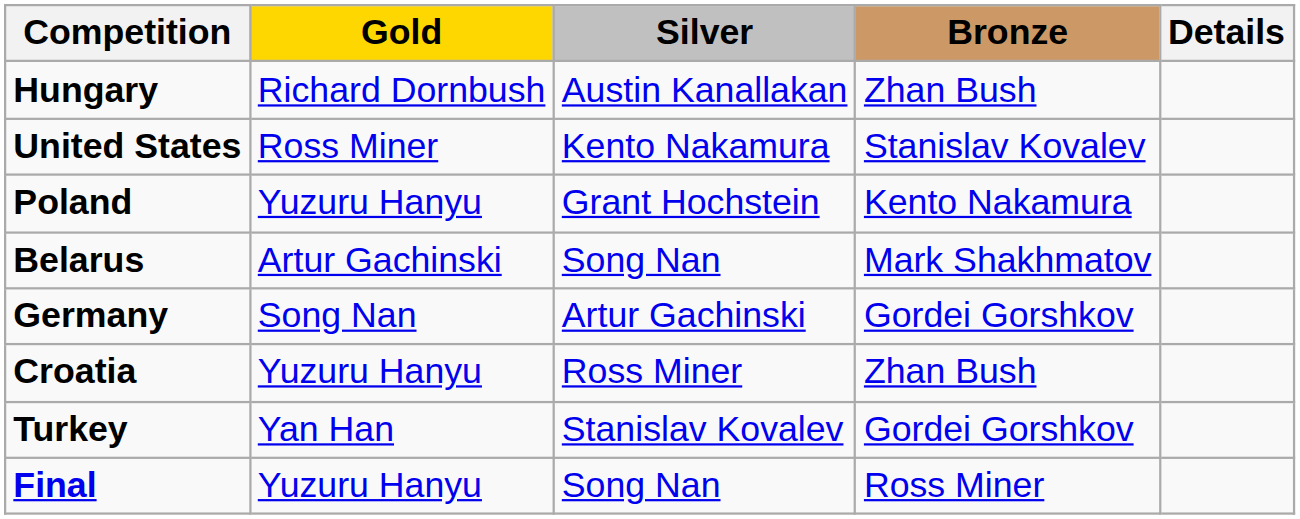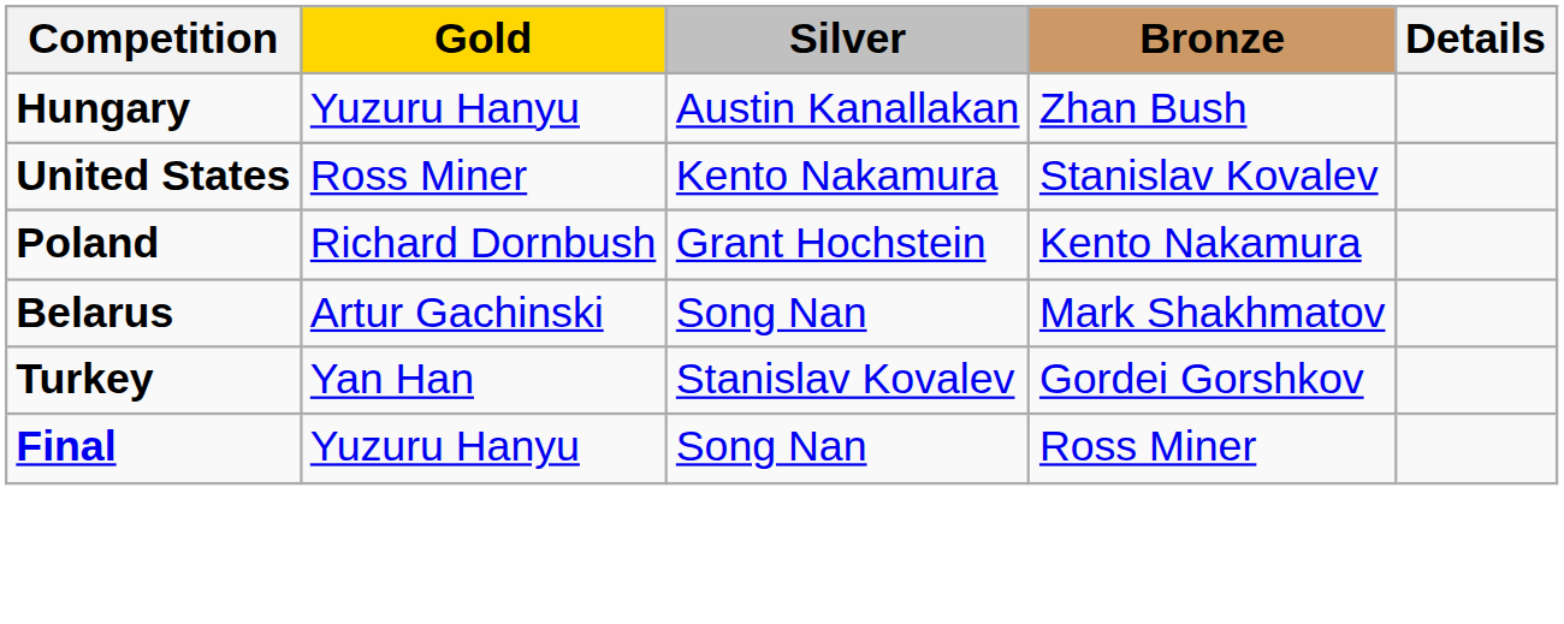Hungary | Gold: Richard Dornbush -> Yuzuru Hanyu
Poland | Gold: Yuzuru Hanyu -> Richard Dornbush
- row: Germany | Song Nan | Artur Gachinski | Gordei Gorshkov
- row: Croatia | Yuzuru Hanyu | Ross Miner | Zhan Bush
